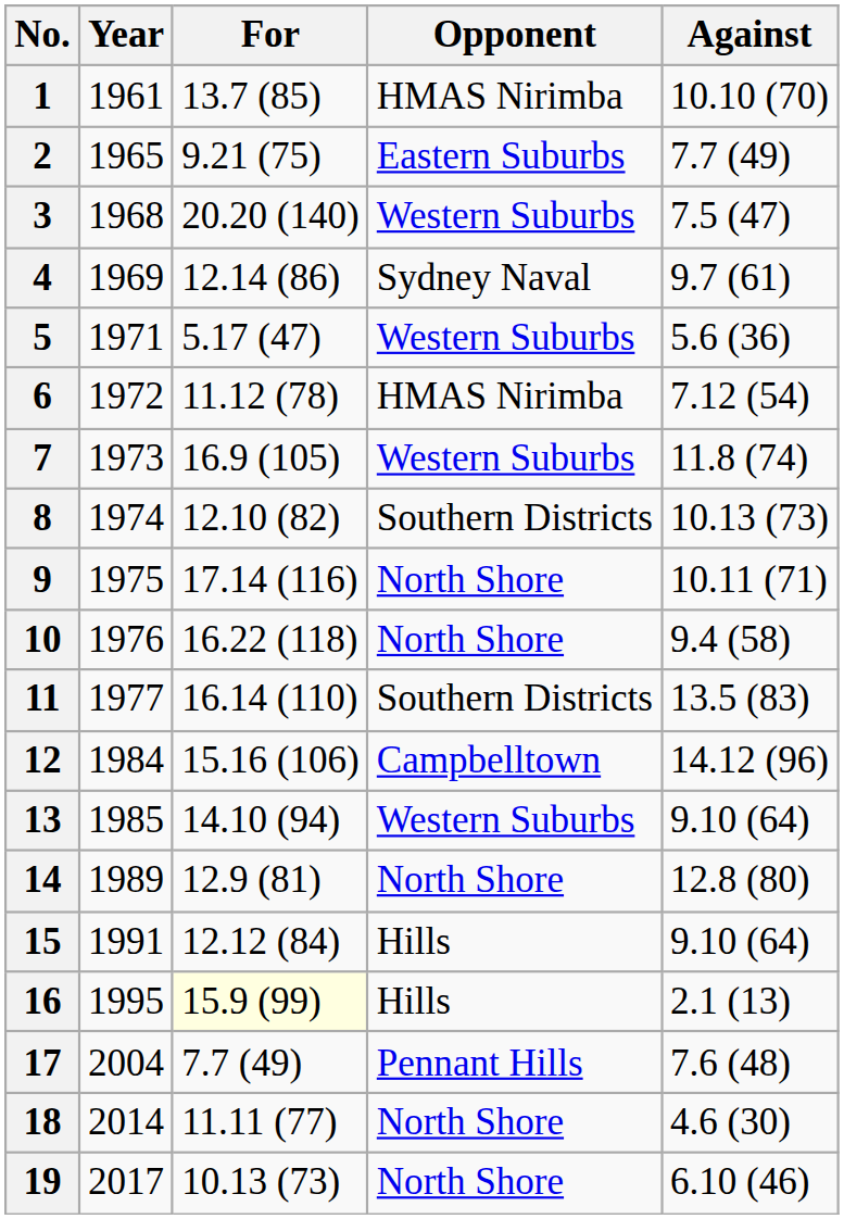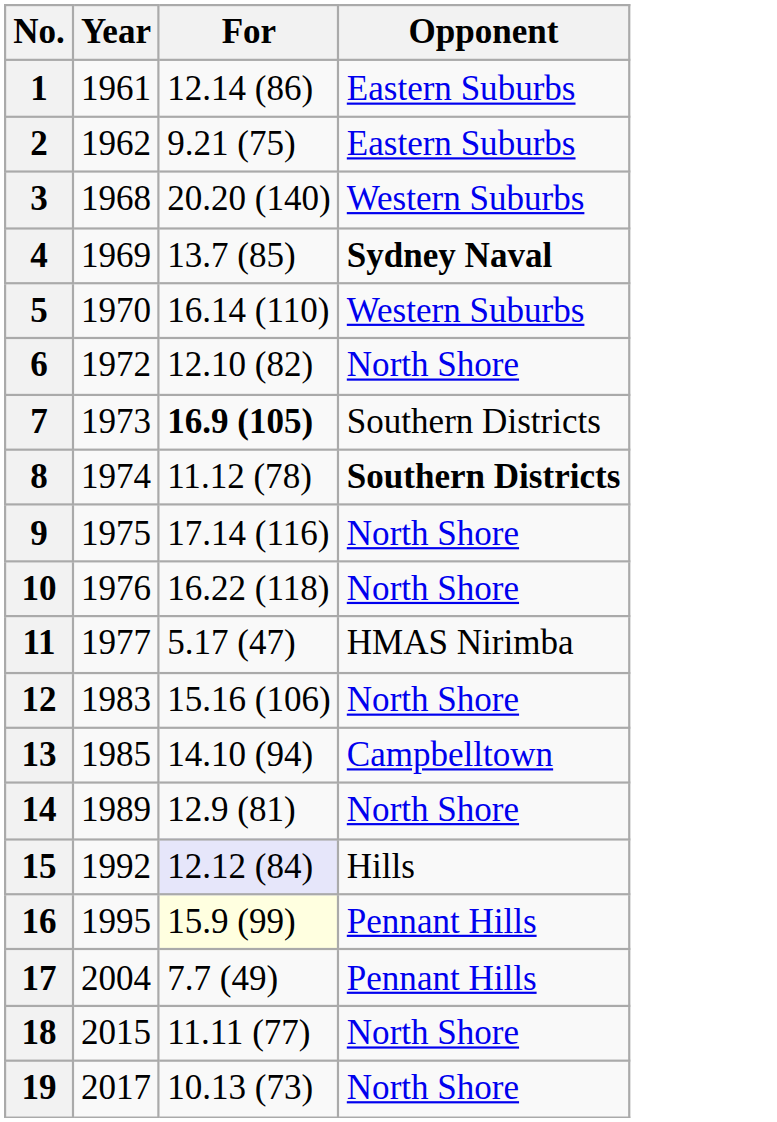- column: Against | 10.10 (70) | 7.7 (49) | 7.5 (47) | 9.7 (61) | 5.6 (36) | 7.12 (54) | 11.8 (74) | 10.13 (73) | 10.11 (71) | 9.4 (58) | 13.5 (83) | 14.12 (96) | 9.10 (64) | 12.8 (80) | 9.10 (64) | 2.1 (13) | 7.6 (48) | 4.6 (30) | 6.10 (46)
1 | For: 13.7 (85) -> 12.14 (86)
1 | Opponent: HMAS Nirimba -> Eastern Suburbs
2 | Year: 1965 -> 1962
4 | For: 12.14 (86) -> 13.7 (85)
4 | Opponent: normal -> bold
5 | Year: 1971 -> 1970
5 | For: 5.17 (47) -> 16.14 (110)
6 | For: 11.12 (78) -> 12.10 (82)
6 | Opponent: HMAS Nirimba -> North Shore
7 | For: normal -> bold
7 | Opponent: Western Suburbs -> Southern Districts
8 | For: 12.10 (82) -> 11.12 (78)
8 | Opponent: normal -> bold
11 | For: 16.14 (110) -> 5.17 (47)
11 | Opponent: Southern Districts -> HMAS Nirimba
12 | Year: 1984 -> 1983
12 | Opponent: Campbelltown -> North Shore
13 | Opponent: Western Suburbs -> Campbelltown
15 | Year: 1991 -> 1992
15 | For: no background -> lavender background
16 | Opponent: Hills -> Pennant Hills
18 | Year: 2014 -> 2015
